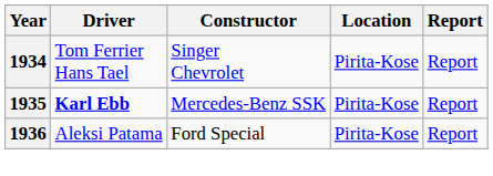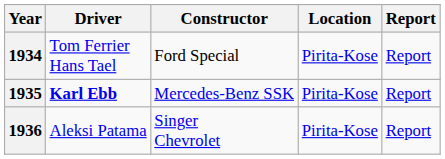1934 | Constructor: Singer Chevrolet -> Ford Special
1936 | Constructor: Ford Special -> Singer Chevrolet
